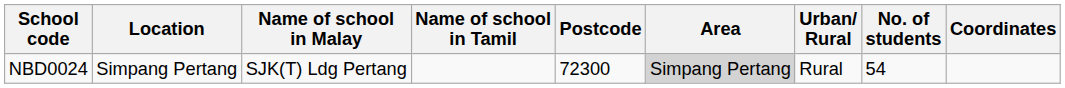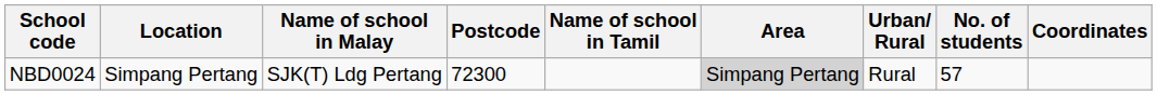columns swapped: Name of school in Tamil <-> Postcode
NBD0024 | No. of students: 54 -> 57
